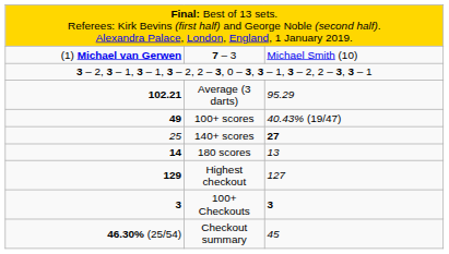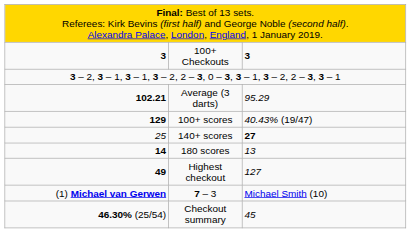rows swapped: 7 – 3 <-> 100+ Checkouts
100+ scores | column 1: 49 -> 129
Highest checkout | column 1: 129 -> 49
